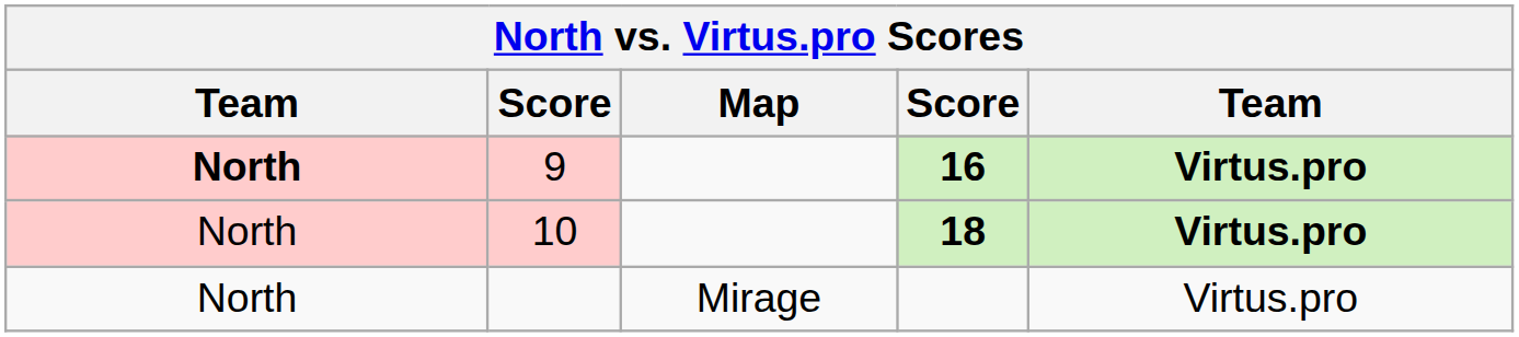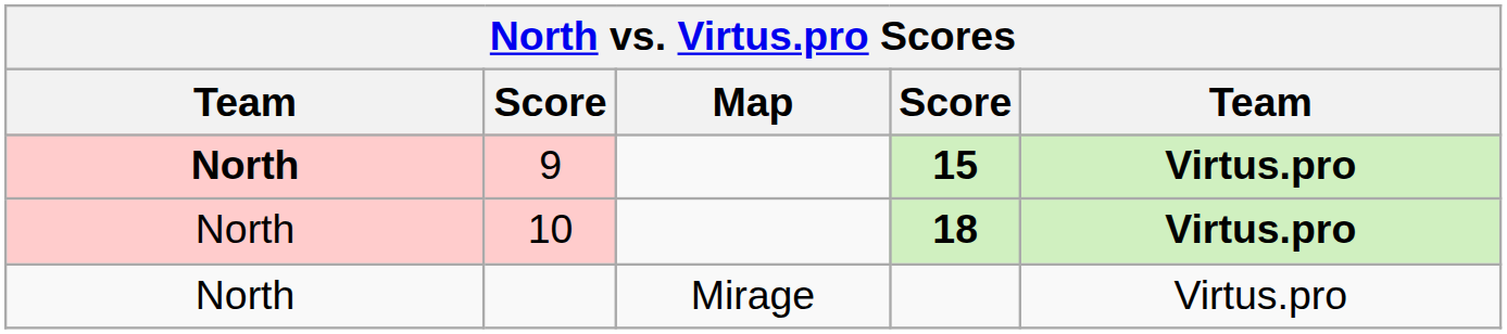9 | column 4: 16 -> 15
